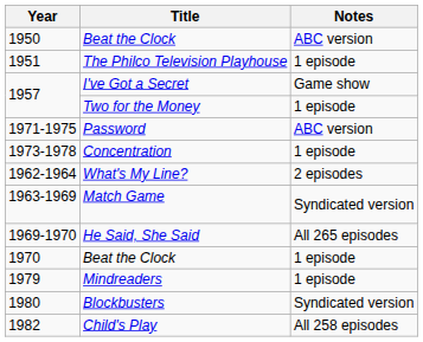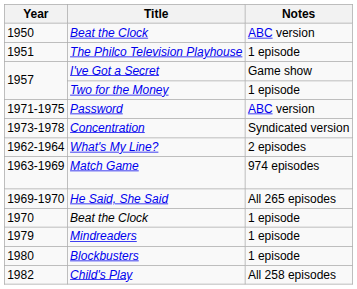Concentration | Notes: 1 episode -> Syndicated version
Match Game | Notes: Syndicated version -> 974 episodes
Blockbusters | Notes: Syndicated version -> 1 episode
